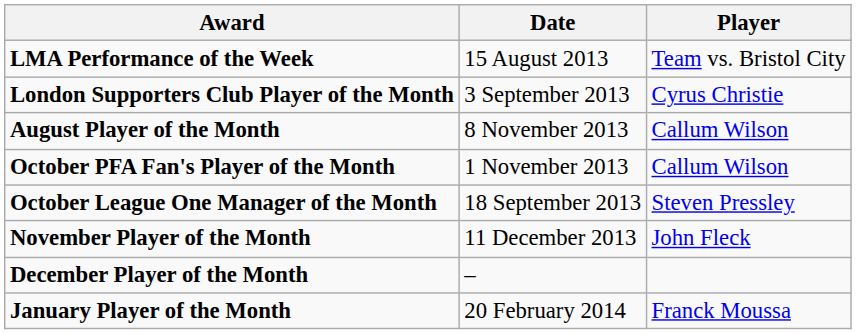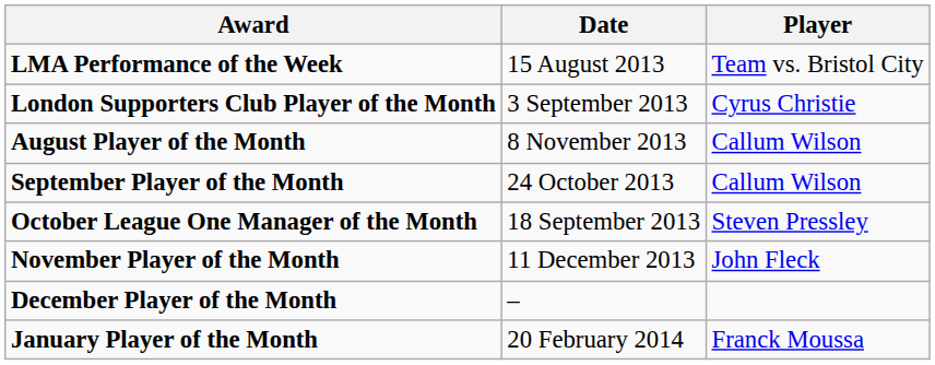+ row: September Player of the Month | 24 October 2013 | Callum Wilson
- row: October PFA Fan's Player of the Month | 1 November 2013 | Callum Wilson
